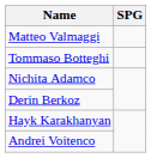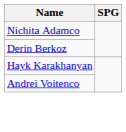- row: Matteo Valmaggi
- row: Tommaso Botteghi
